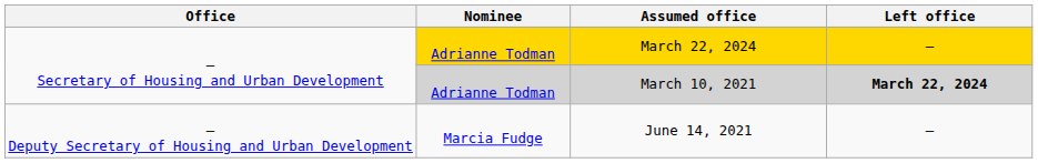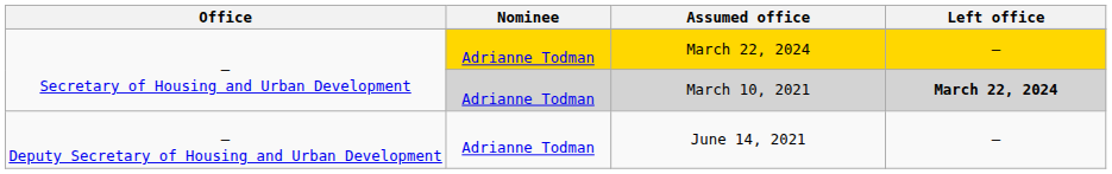June 14, 2021 | Nominee: Marcia Fudge -> Adrianne Todman
